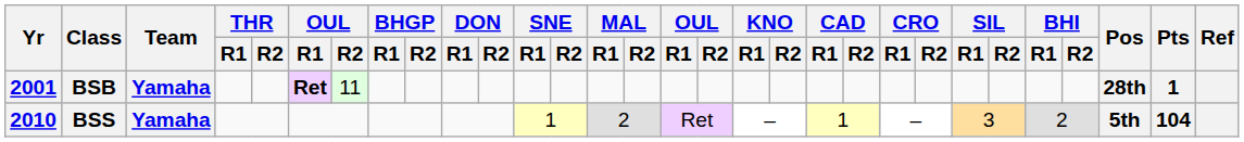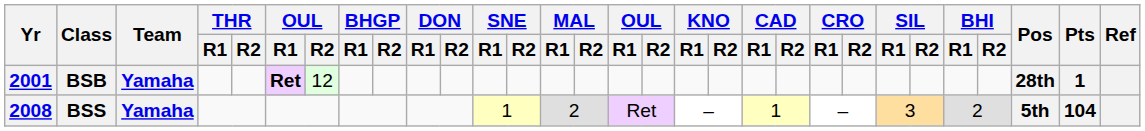BSB | column 7: 11 -> 12
BSS | Yr: 2010 -> 2008
